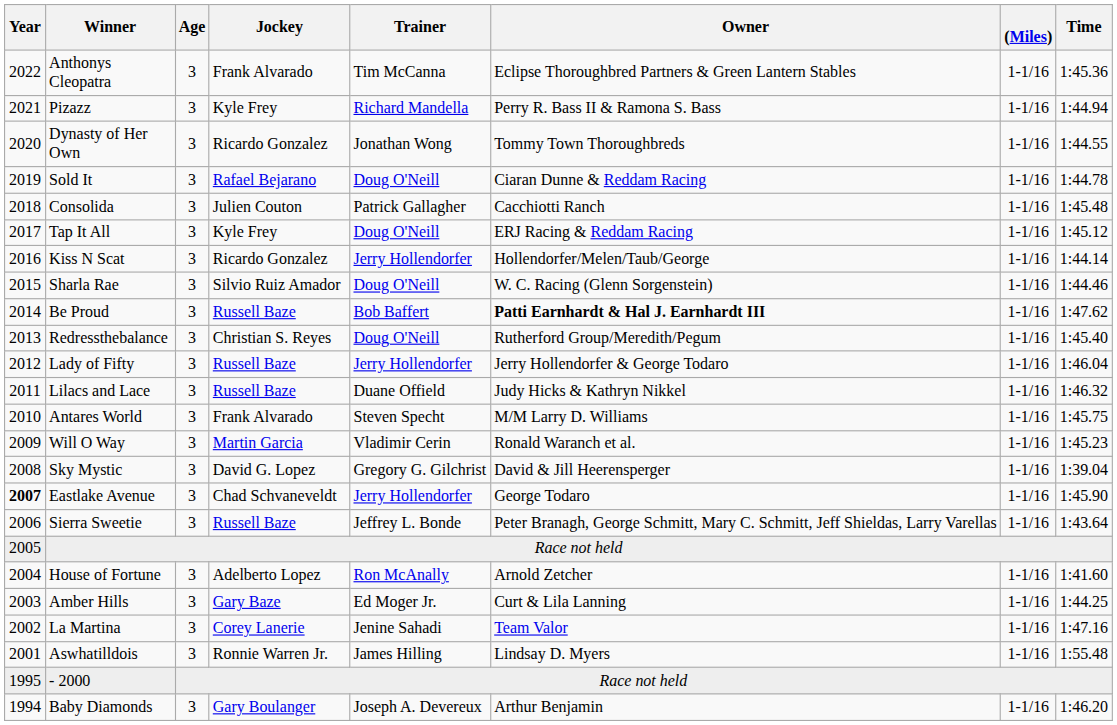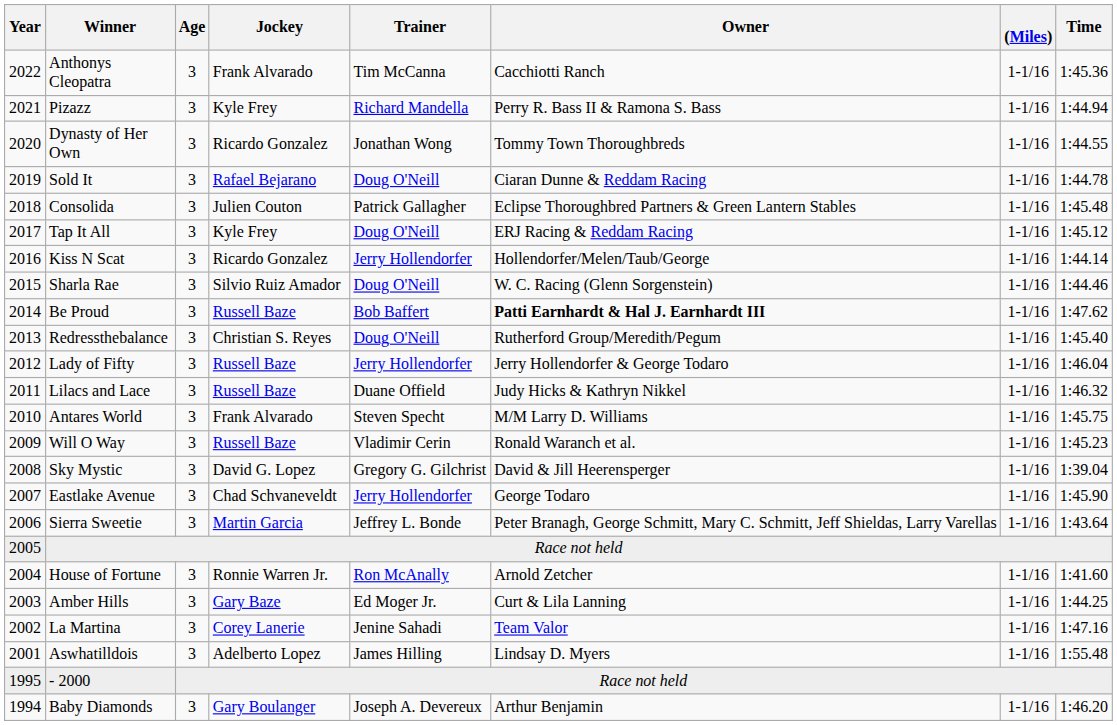Anthonys Cleopatra | Owner: Eclipse Thoroughbred Partners & Green Lantern Stables -> Cacchiotti Ranch
Consolida | Owner: Cacchiotti Ranch -> Eclipse Thoroughbred Partners & Green Lantern Stables
Will O Way | Jockey: Martin Garcia -> Russell Baze
Eastlake Avenue | Year: bold -> normal
Sierra Sweetie | Jockey: Russell Baze -> Martin Garcia
House of Fortune | Jockey: Adelberto Lopez -> Ronnie Warren Jr.
Aswhatilldois | Jockey: Ronnie Warren Jr. -> Adelberto Lopez
